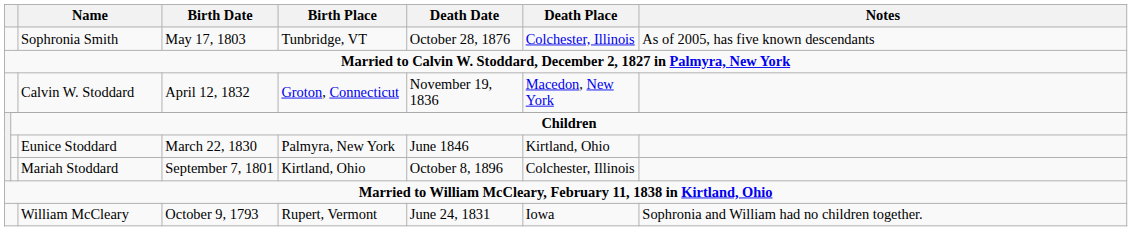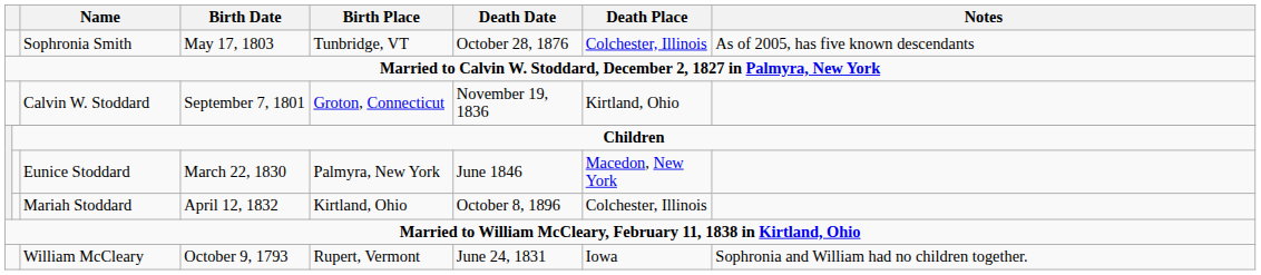Calvin W. Stoddard | Birth Date: April 12, 1832 -> September 7, 1801
Calvin W. Stoddard | Death Place: Macedon, New York -> Kirtland, Ohio
Eunice Stoddard | Death Place: Kirtland, Ohio -> Macedon, New York
Mariah Stoddard | Birth Date: September 7, 1801 -> April 12, 1832
